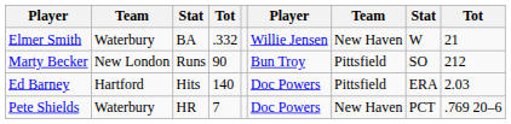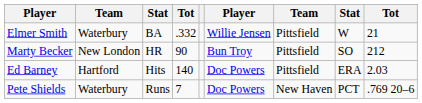Elmer Smith | column 7: New Haven -> Pittsfield
Marty Becker | column 3: Runs -> HR
Pete Shields | column 3: HR -> Runs
